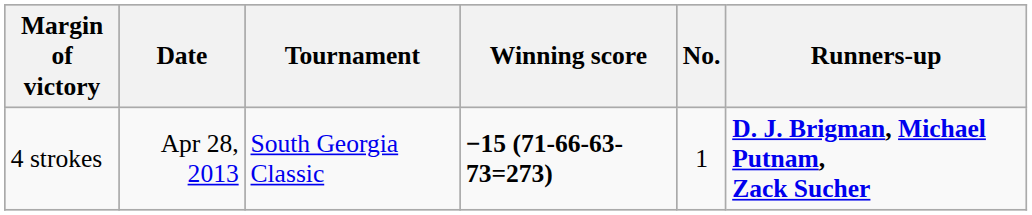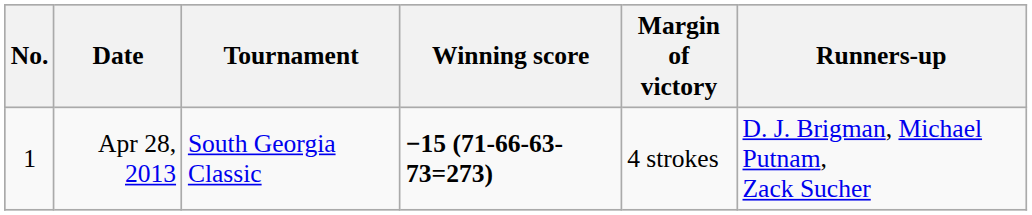columns swapped: No. <-> Margin of victory
Apr 28, 2013 | Runners-up: bold -> normal
